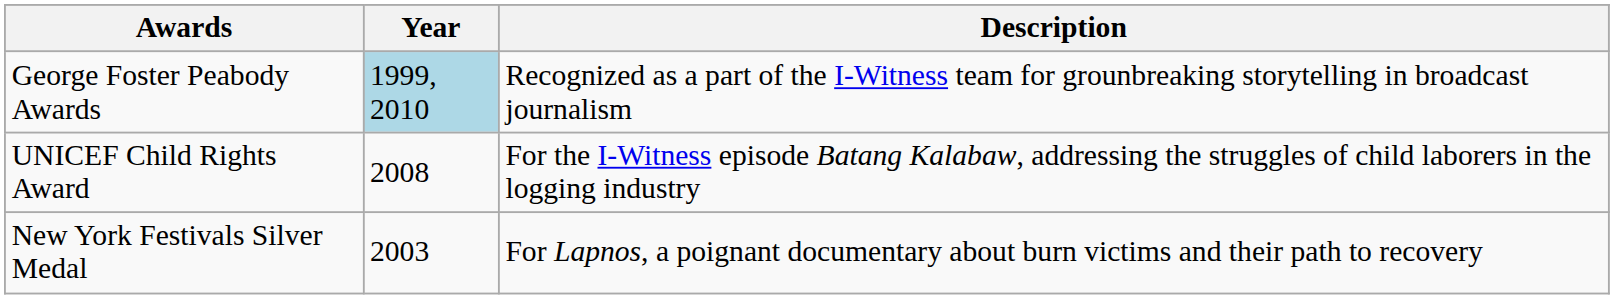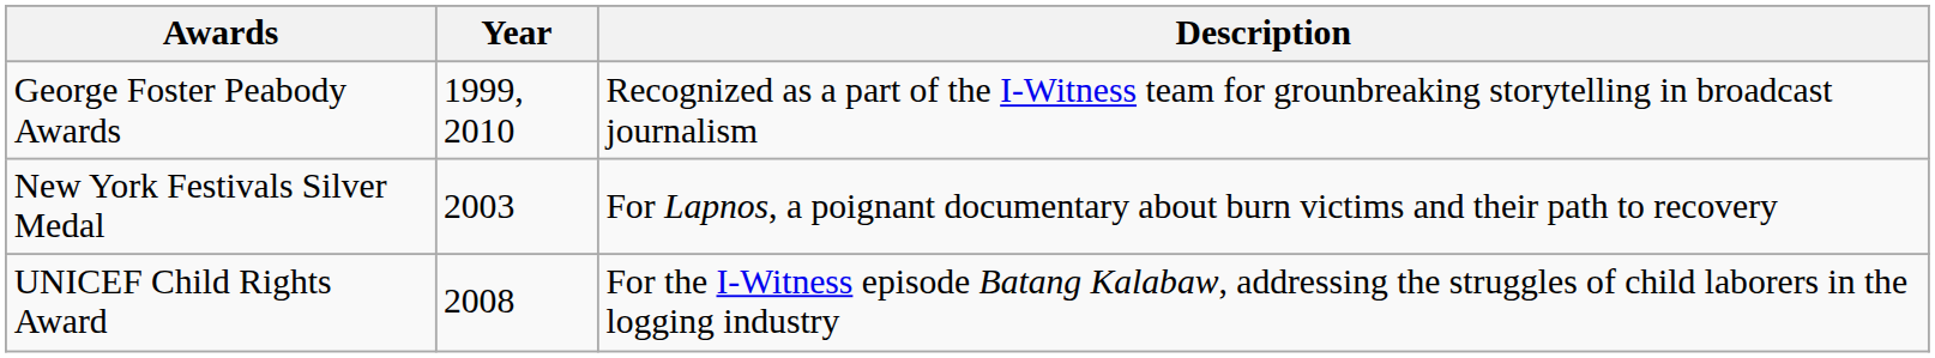George Foster Peabody Awards | Year: lightblue background -> no background
rows swapped: UNICEF Child Rights Award <-> New York Festivals Silver Medal
